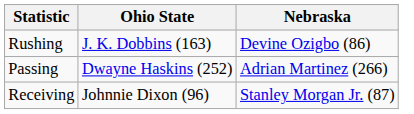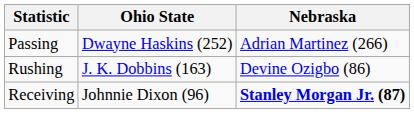rows swapped: Passing <-> Rushing
Receiving | Nebraska: normal -> bold
